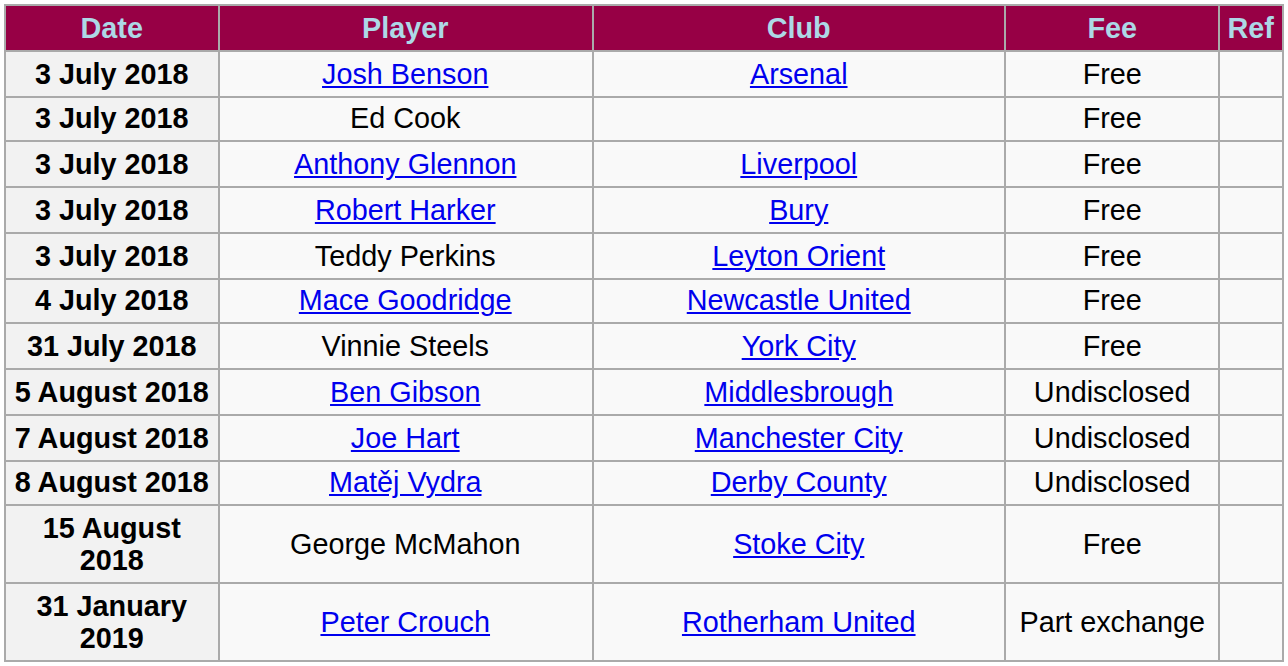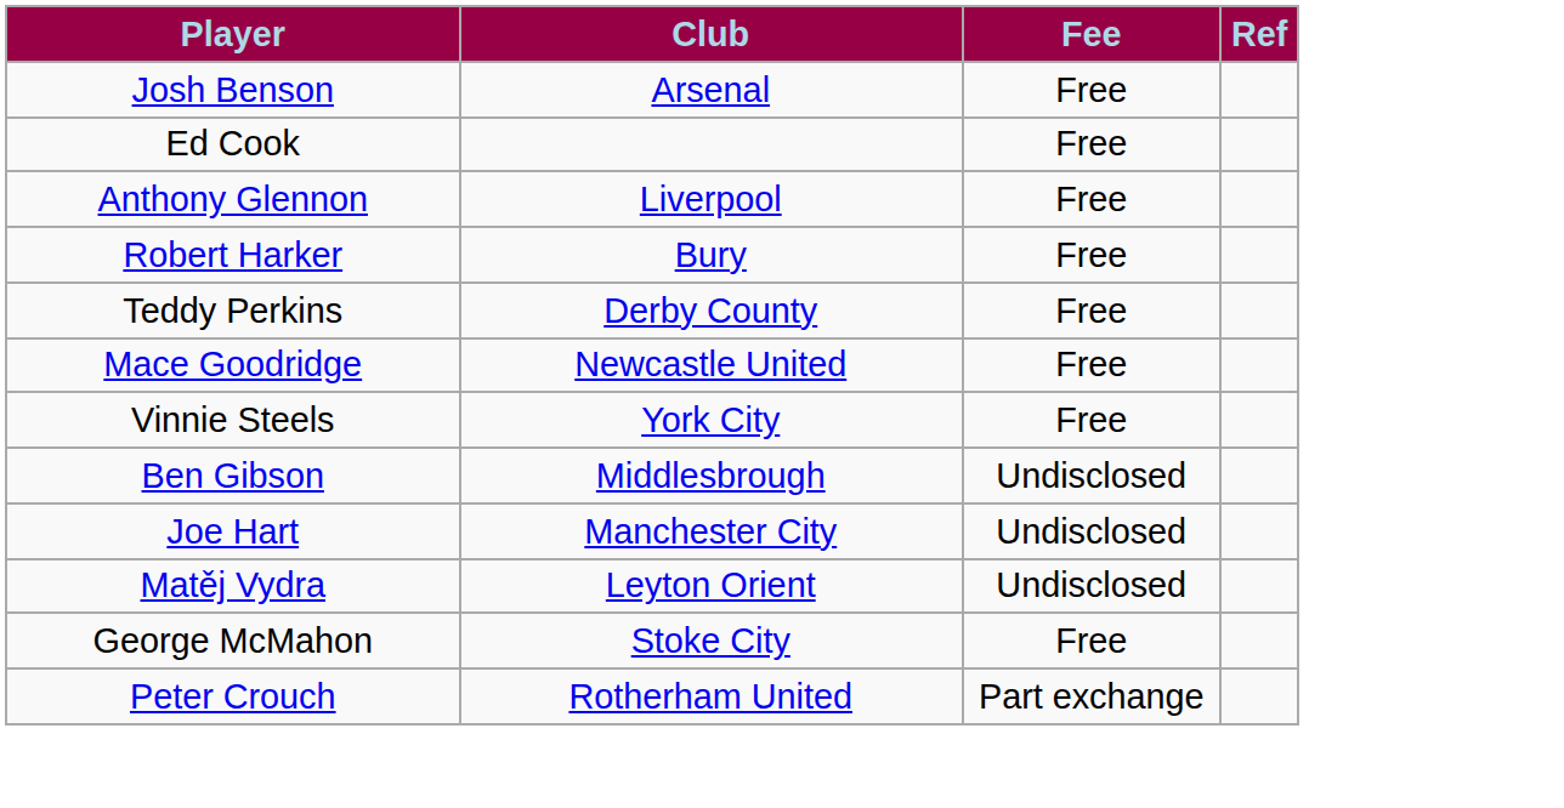- column: Date | 3 July 2018 | 3 July 2018 | 3 July 2018 | 3 July 2018 | 3 July 2018 | 4 July 2018 | 31 July 2018 | 5 August 2018 | 7 August 2018 | 8 August 2018 | 15 August 2018 | 31 January 2019
Teddy Perkins | Club: Leyton Orient -> Derby County
Matěj Vydra | Club: Derby County -> Leyton Orient
